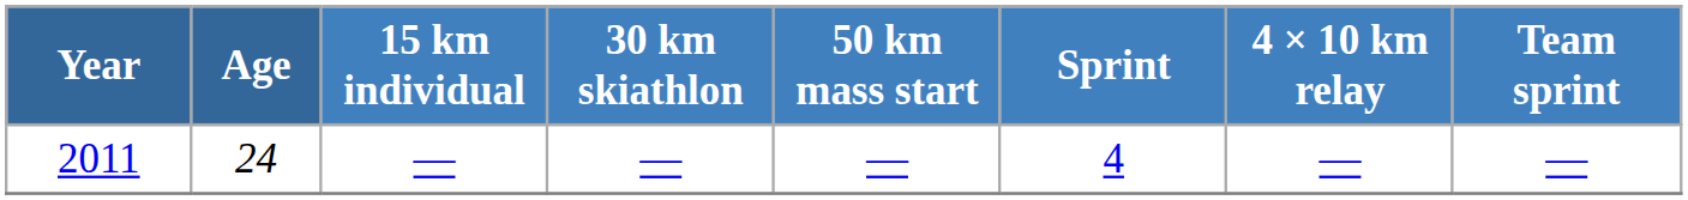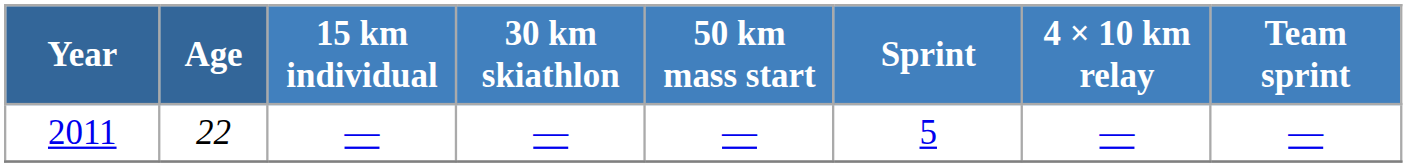2011 | Age: 24 -> 22
2011 | Sprint: 4 -> 5
